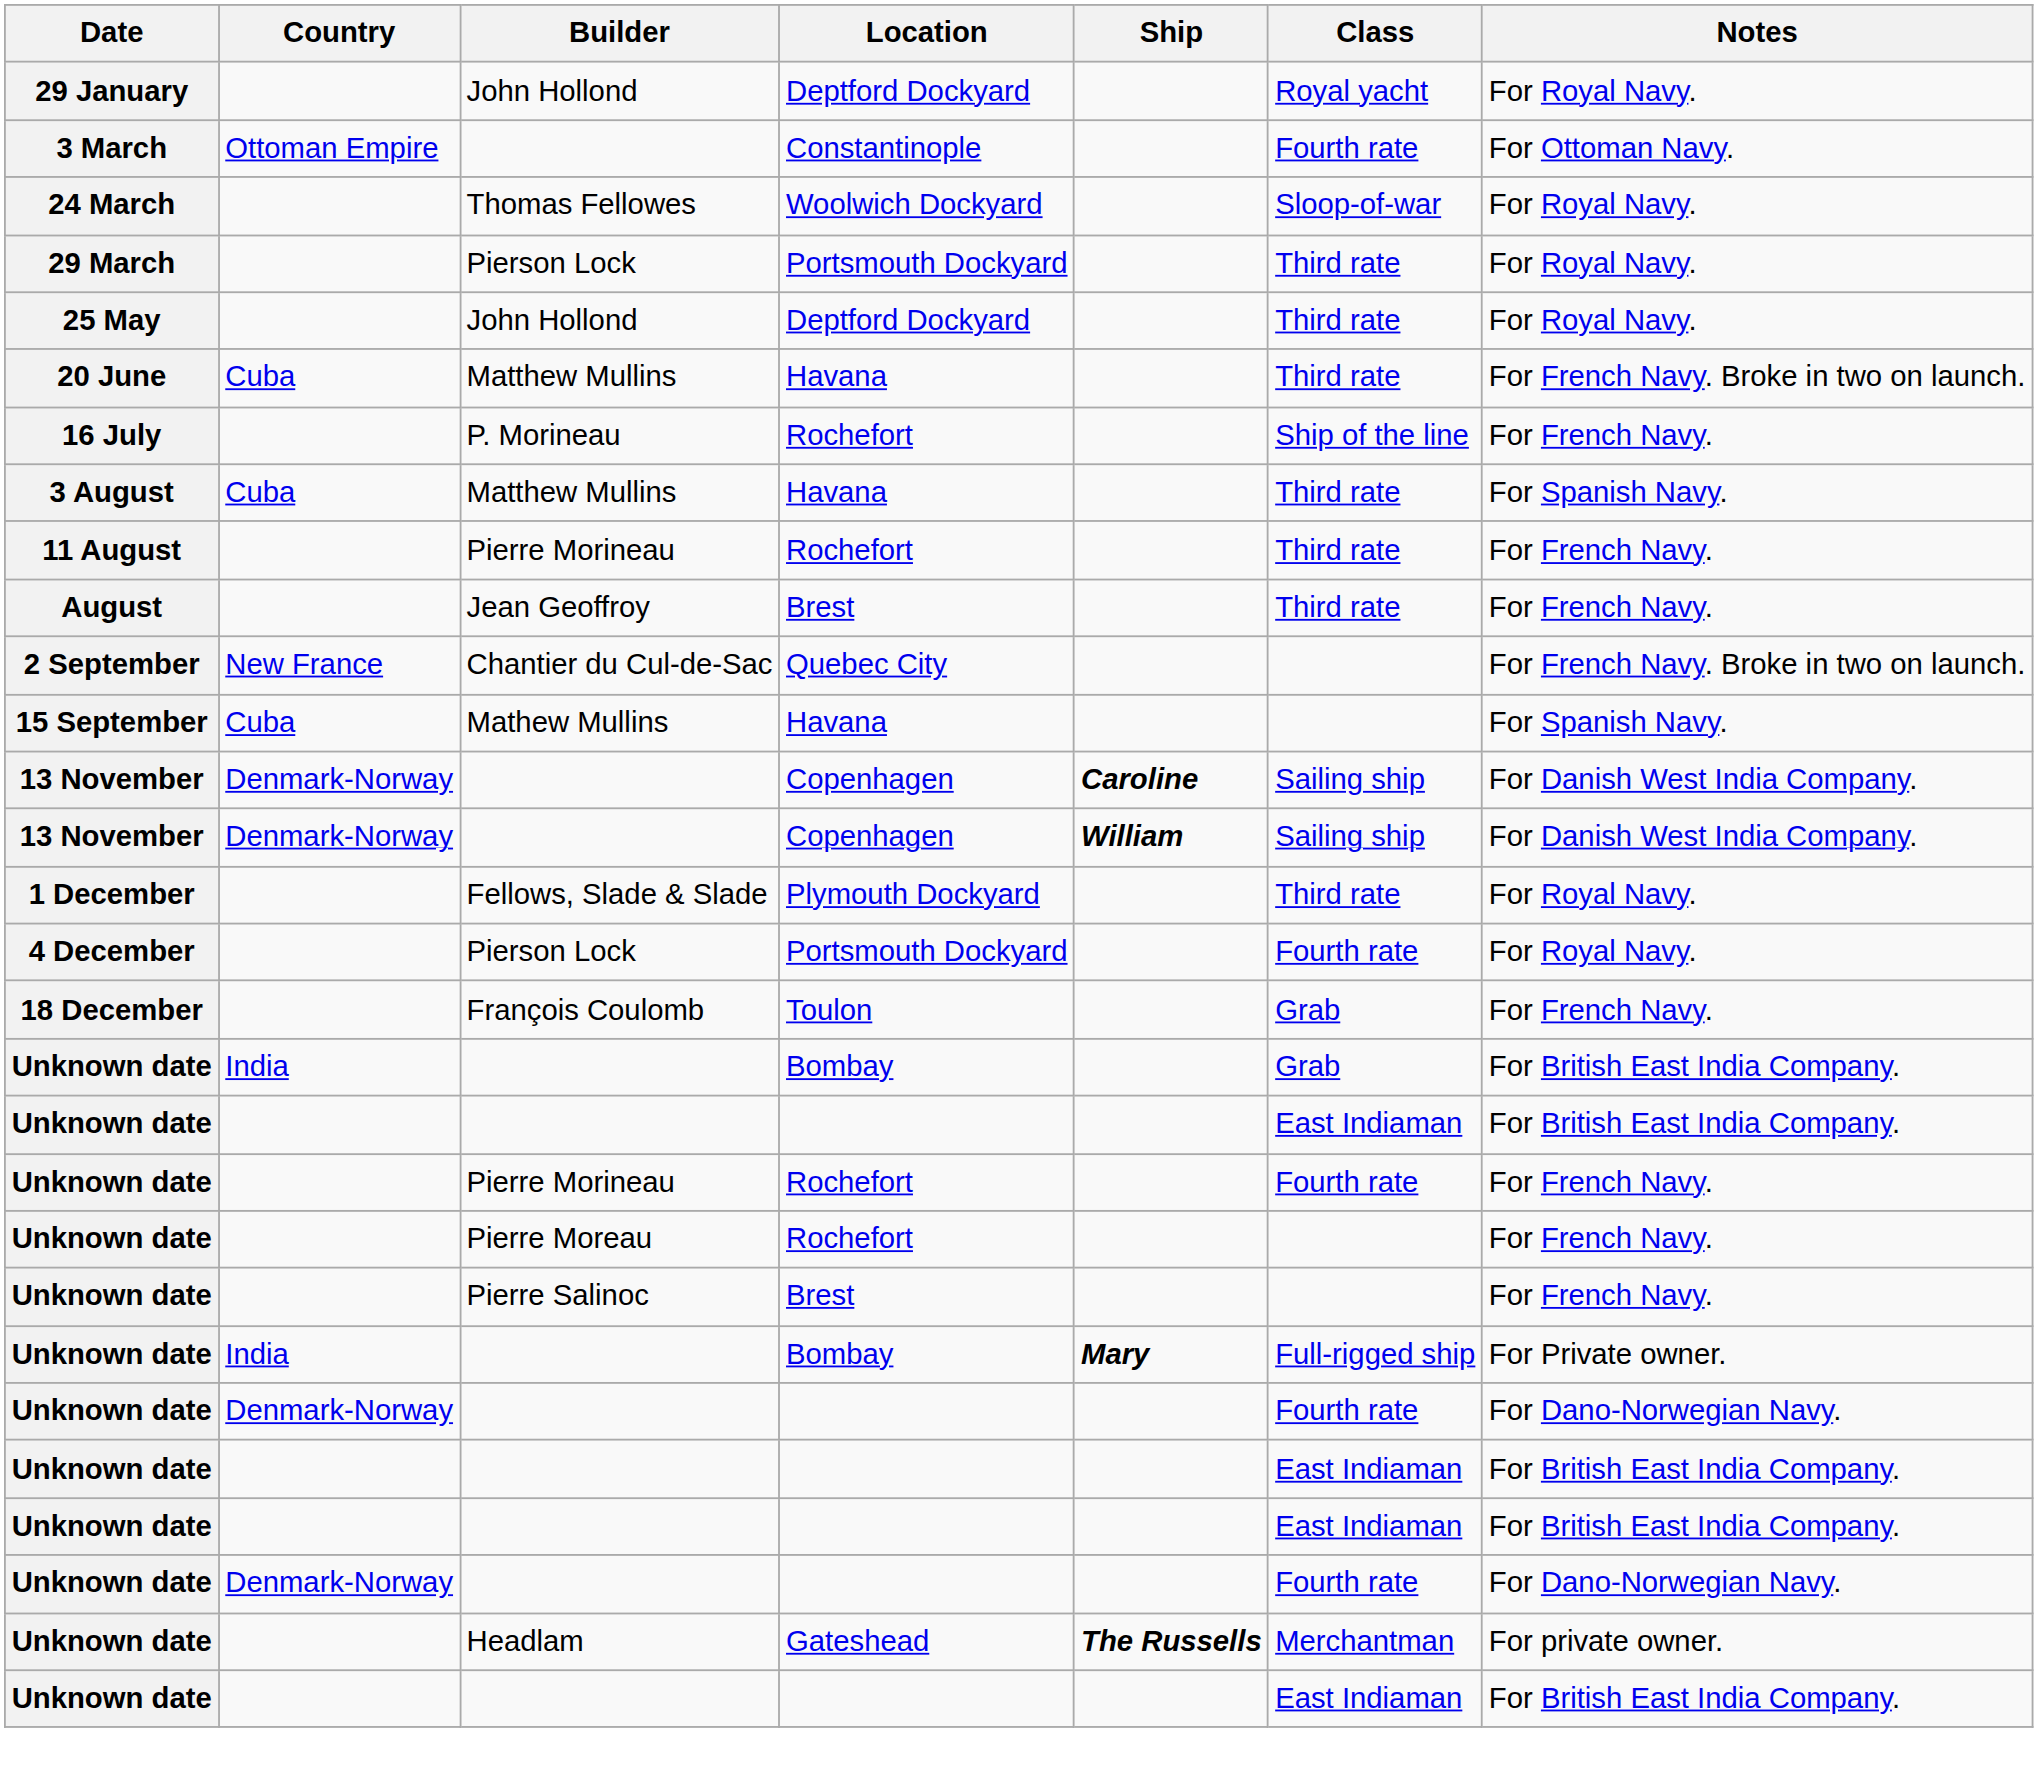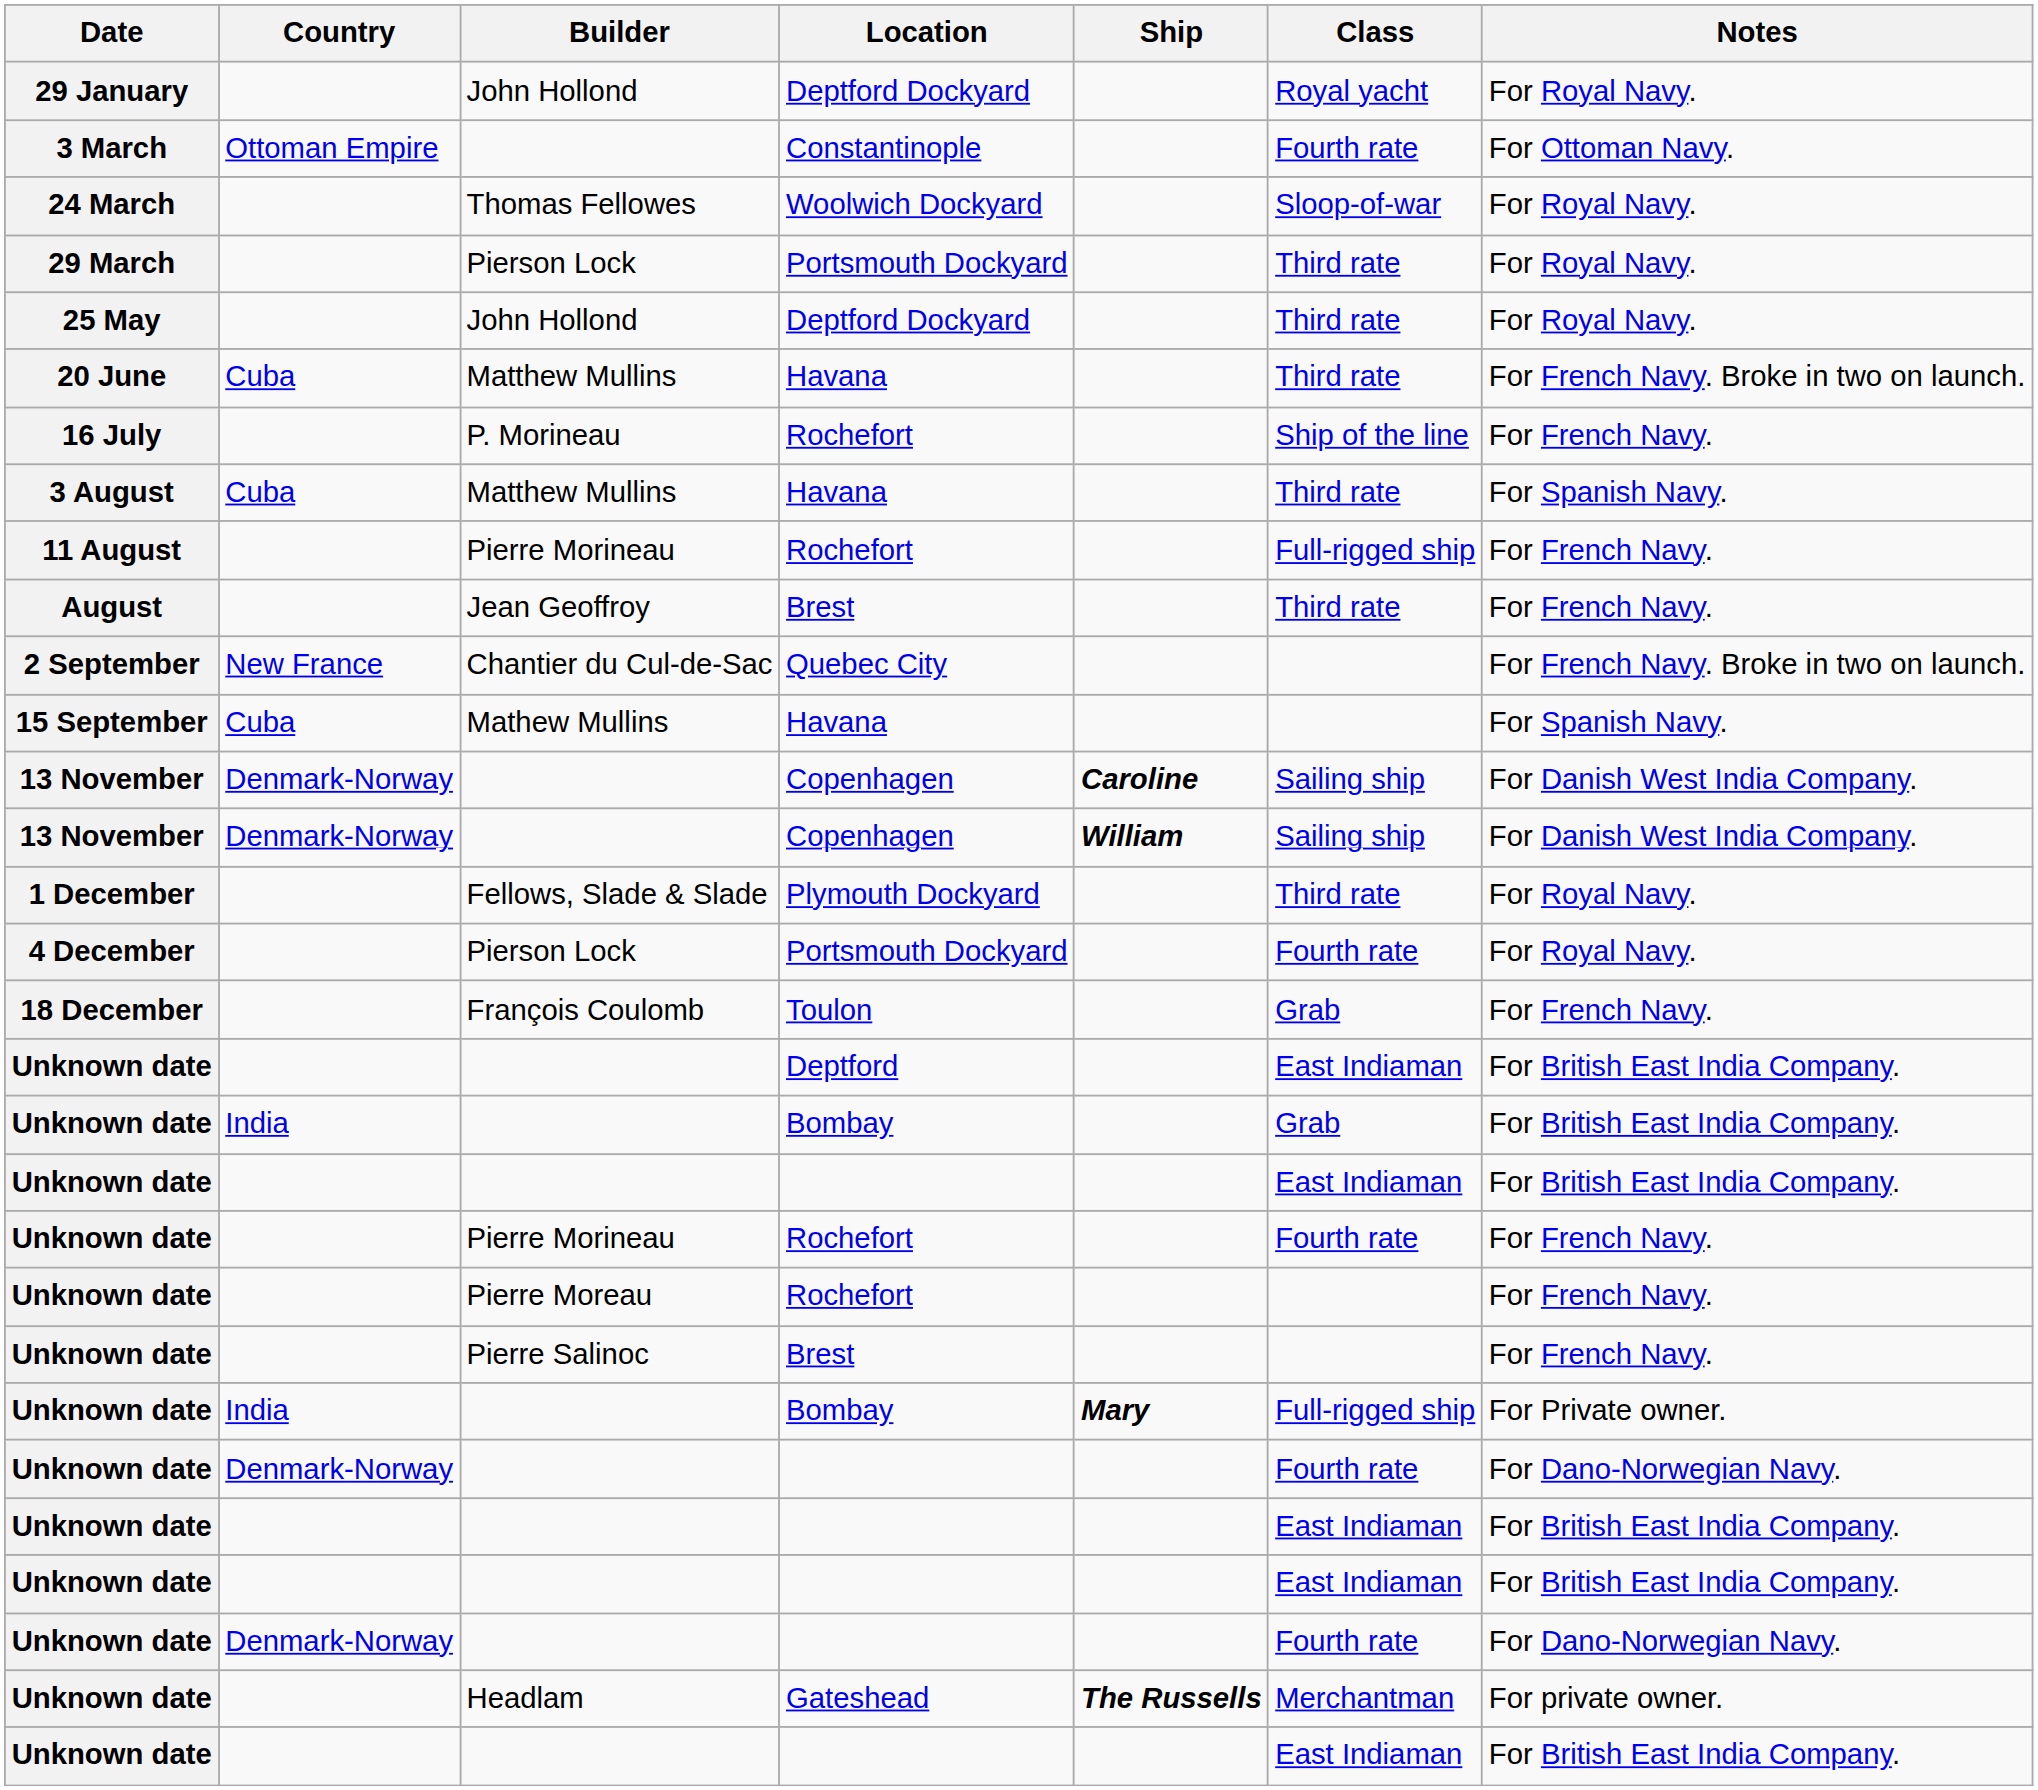11 August | Class: Third rate -> Full-rigged ship
+ row: Unknown date | Deptford | East Indiaman | For British East India Company.
